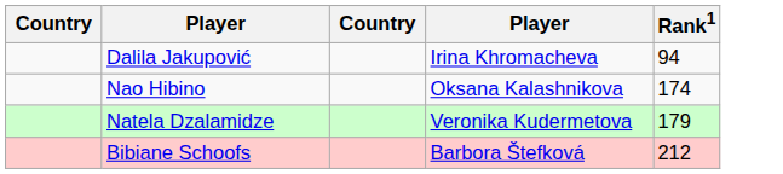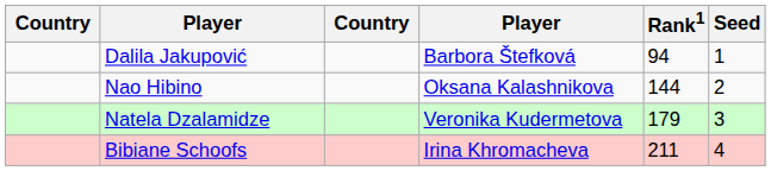+ column: Seed | 1 | 2 | 3 | 4
Dalila Jakupović | column 4: Irina Khromacheva -> Barbora Štefková
Nao Hibino | Rank1: 174 -> 144
Bibiane Schoofs | column 4: Barbora Štefková -> Irina Khromacheva
Bibiane Schoofs | Rank1: 212 -> 211
